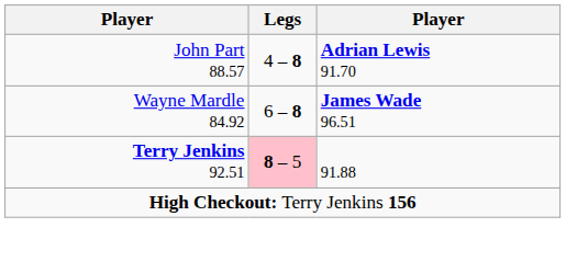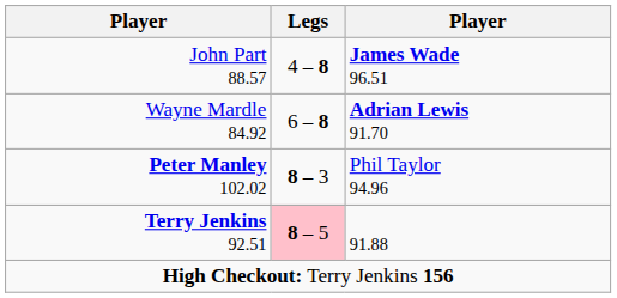John Part 88.57 | column 3: Adrian Lewis 91.70 -> James Wade 96.51
Wayne Mardle 84.92 | column 3: James Wade 96.51 -> Adrian Lewis 91.70
+ row: Peter Manley 102.02 | 8 – 3 | Phil Taylor 94.96
